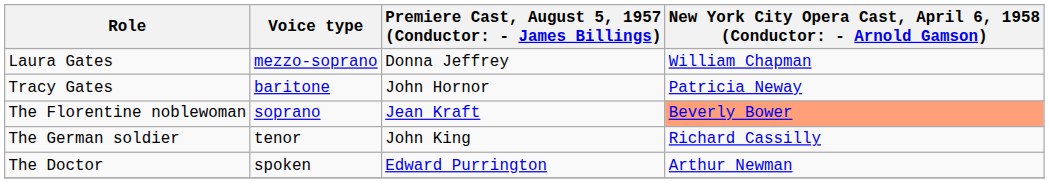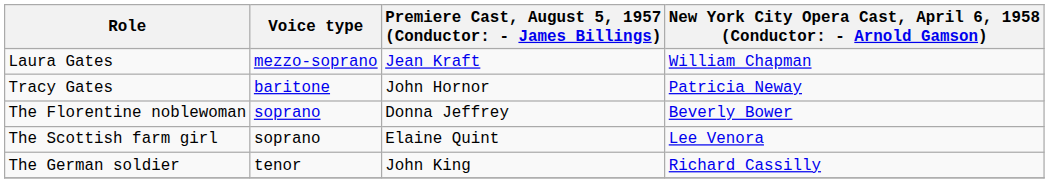Laura Gates | column 3: Donna Jeffrey -> Jean Kraft
The Florentine noblewoman | column 3: Jean Kraft -> Donna Jeffrey
The Florentine noblewoman | column 4: lightsalmon background -> no background
+ row: The Scottish farm girl | soprano | Elaine Quint | Lee Venora
- row: The Doctor | spoken | Edward Purrington | Arthur Newman
